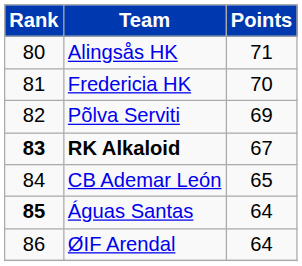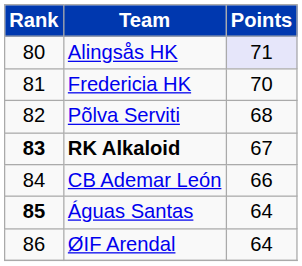Alingsås HK | Points: no background -> lavender background
Põlva Serviti | Points: 69 -> 68
CB Ademar León | Points: 65 -> 66
